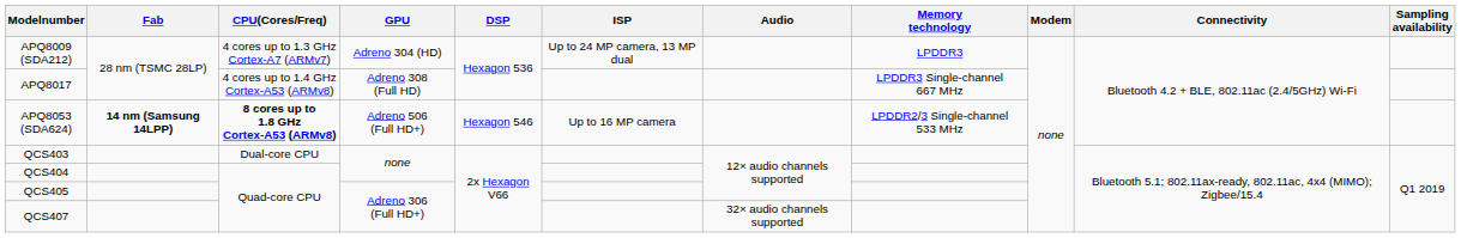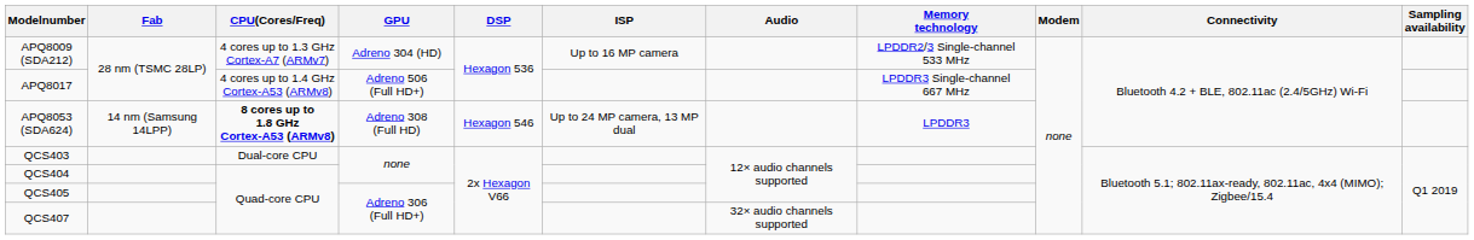APQ8009 (SDA212) | ISP: Up to 24 MP camera, 13 MP dual -> Up to 16 MP camera
APQ8009 (SDA212) | Memory technology: LPDDR3 -> LPDDR2/3 Single-channel 533 MHz
APQ8017 | GPU: Adreno 308 (Full HD) -> Adreno 506 (Full HD+)
APQ8053 (SDA624) | Fab: bold -> normal
APQ8053 (SDA624) | GPU: Adreno 506 (Full HD+) -> Adreno 308 (Full HD)
APQ8053 (SDA624) | ISP: Up to 16 MP camera -> Up to 24 MP camera, 13 MP dual
APQ8053 (SDA624) | Memory technology: LPDDR2/3 Single-channel 533 MHz -> LPDDR3
